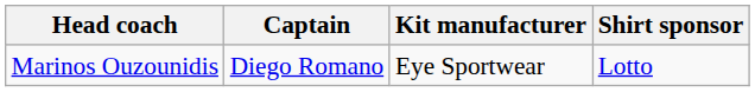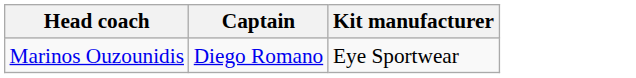- column: Shirt sponsor | Lotto
